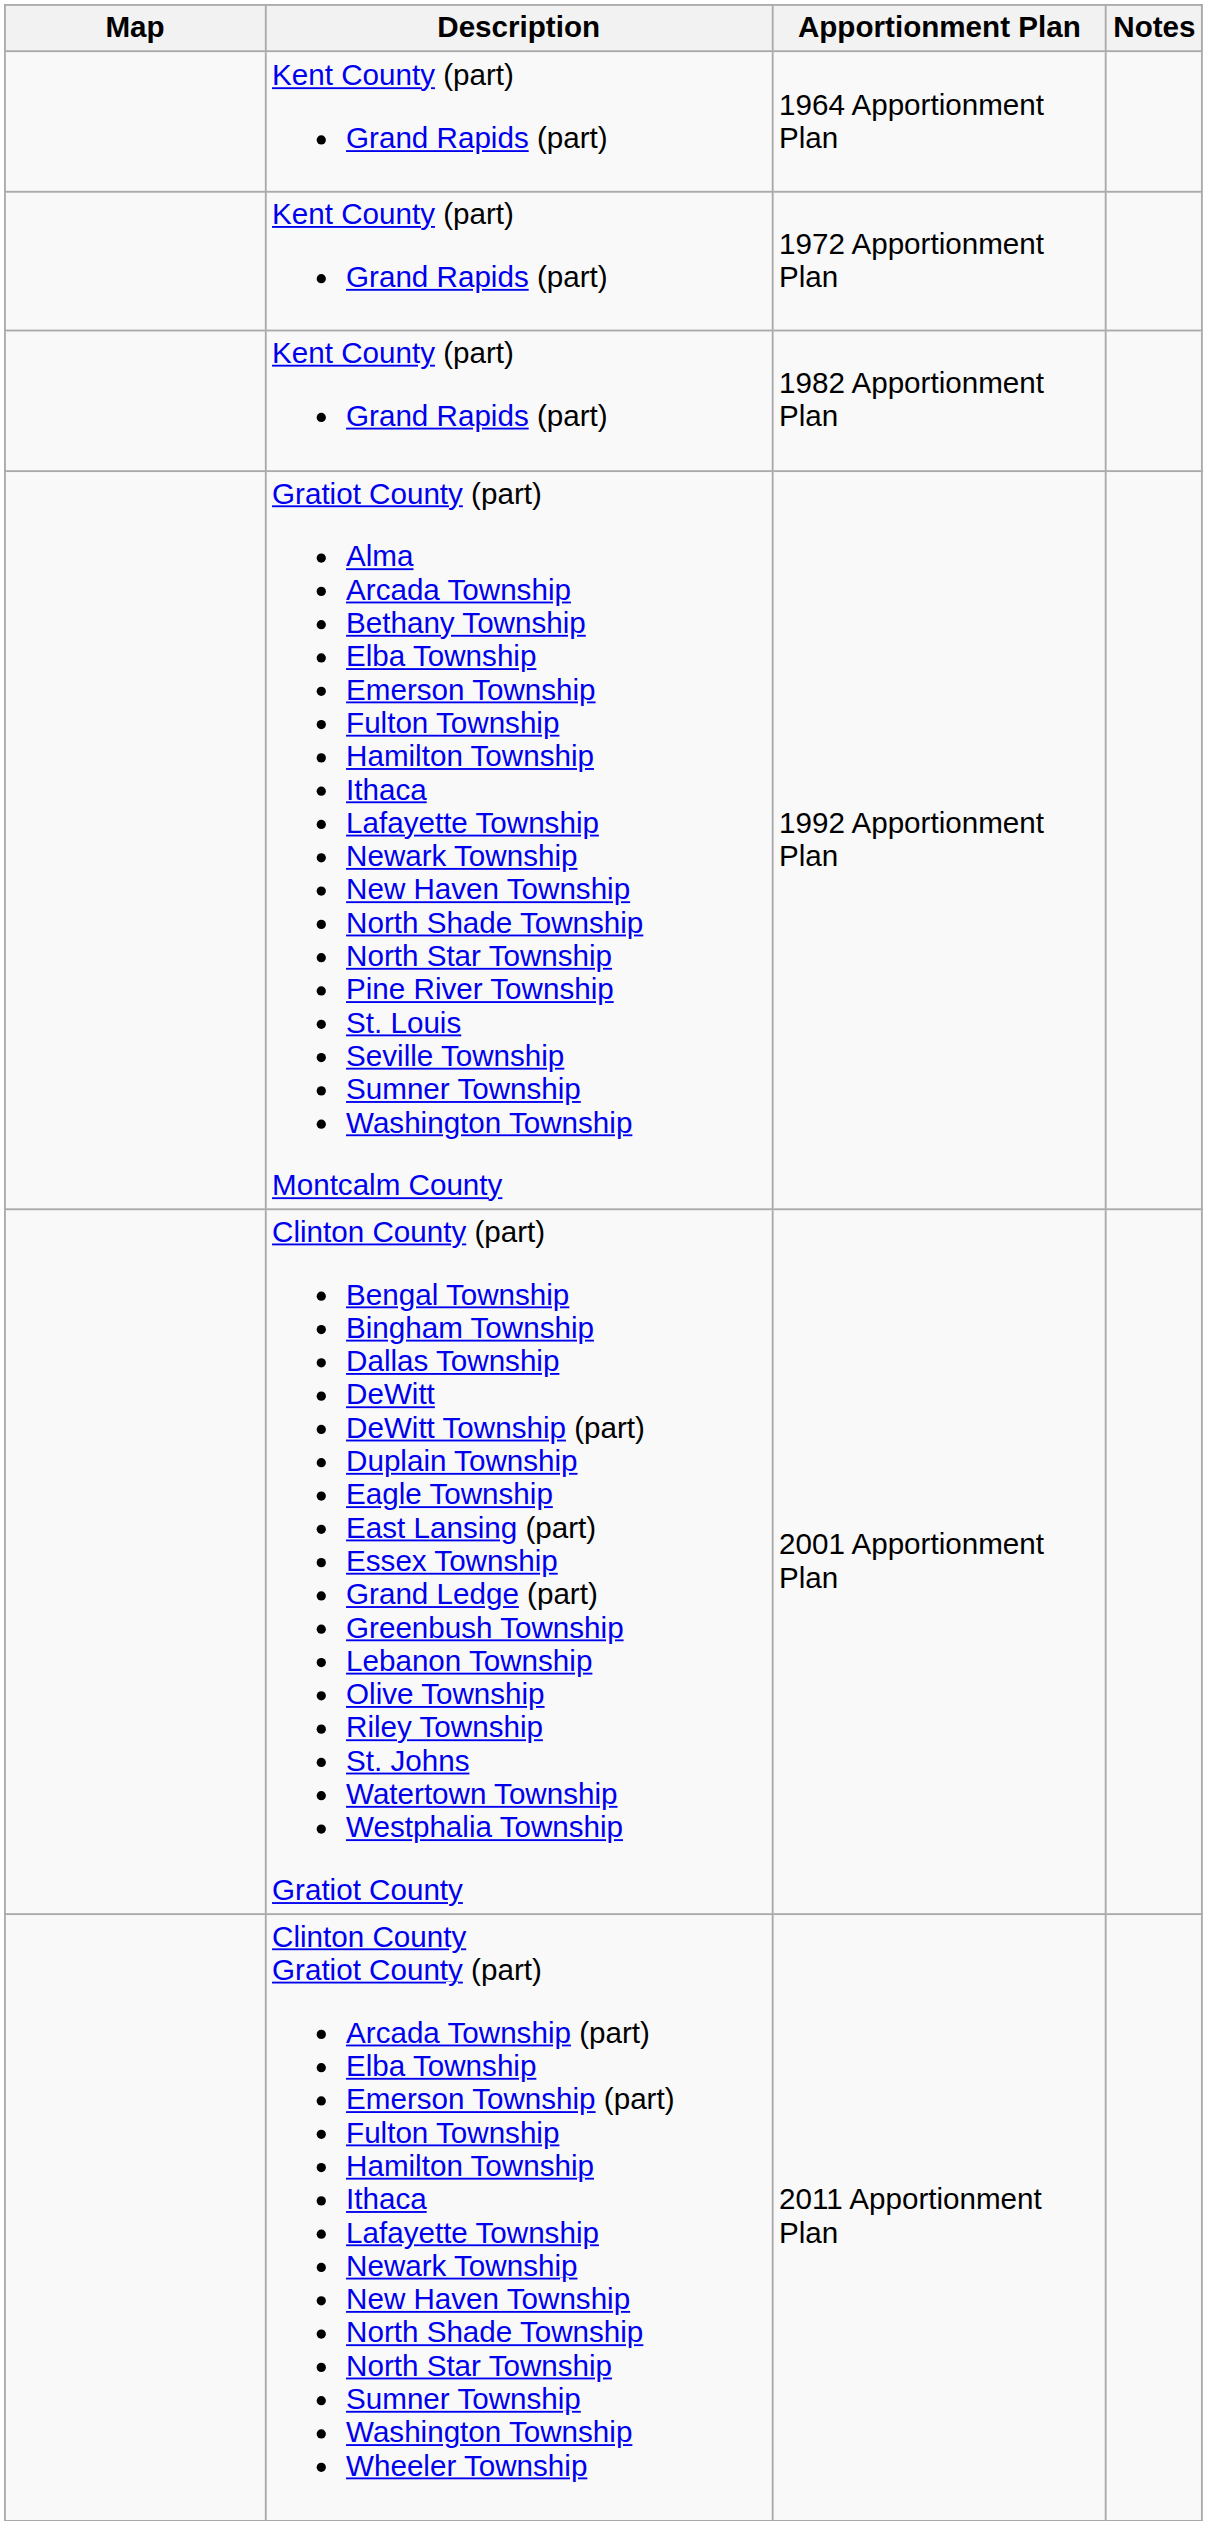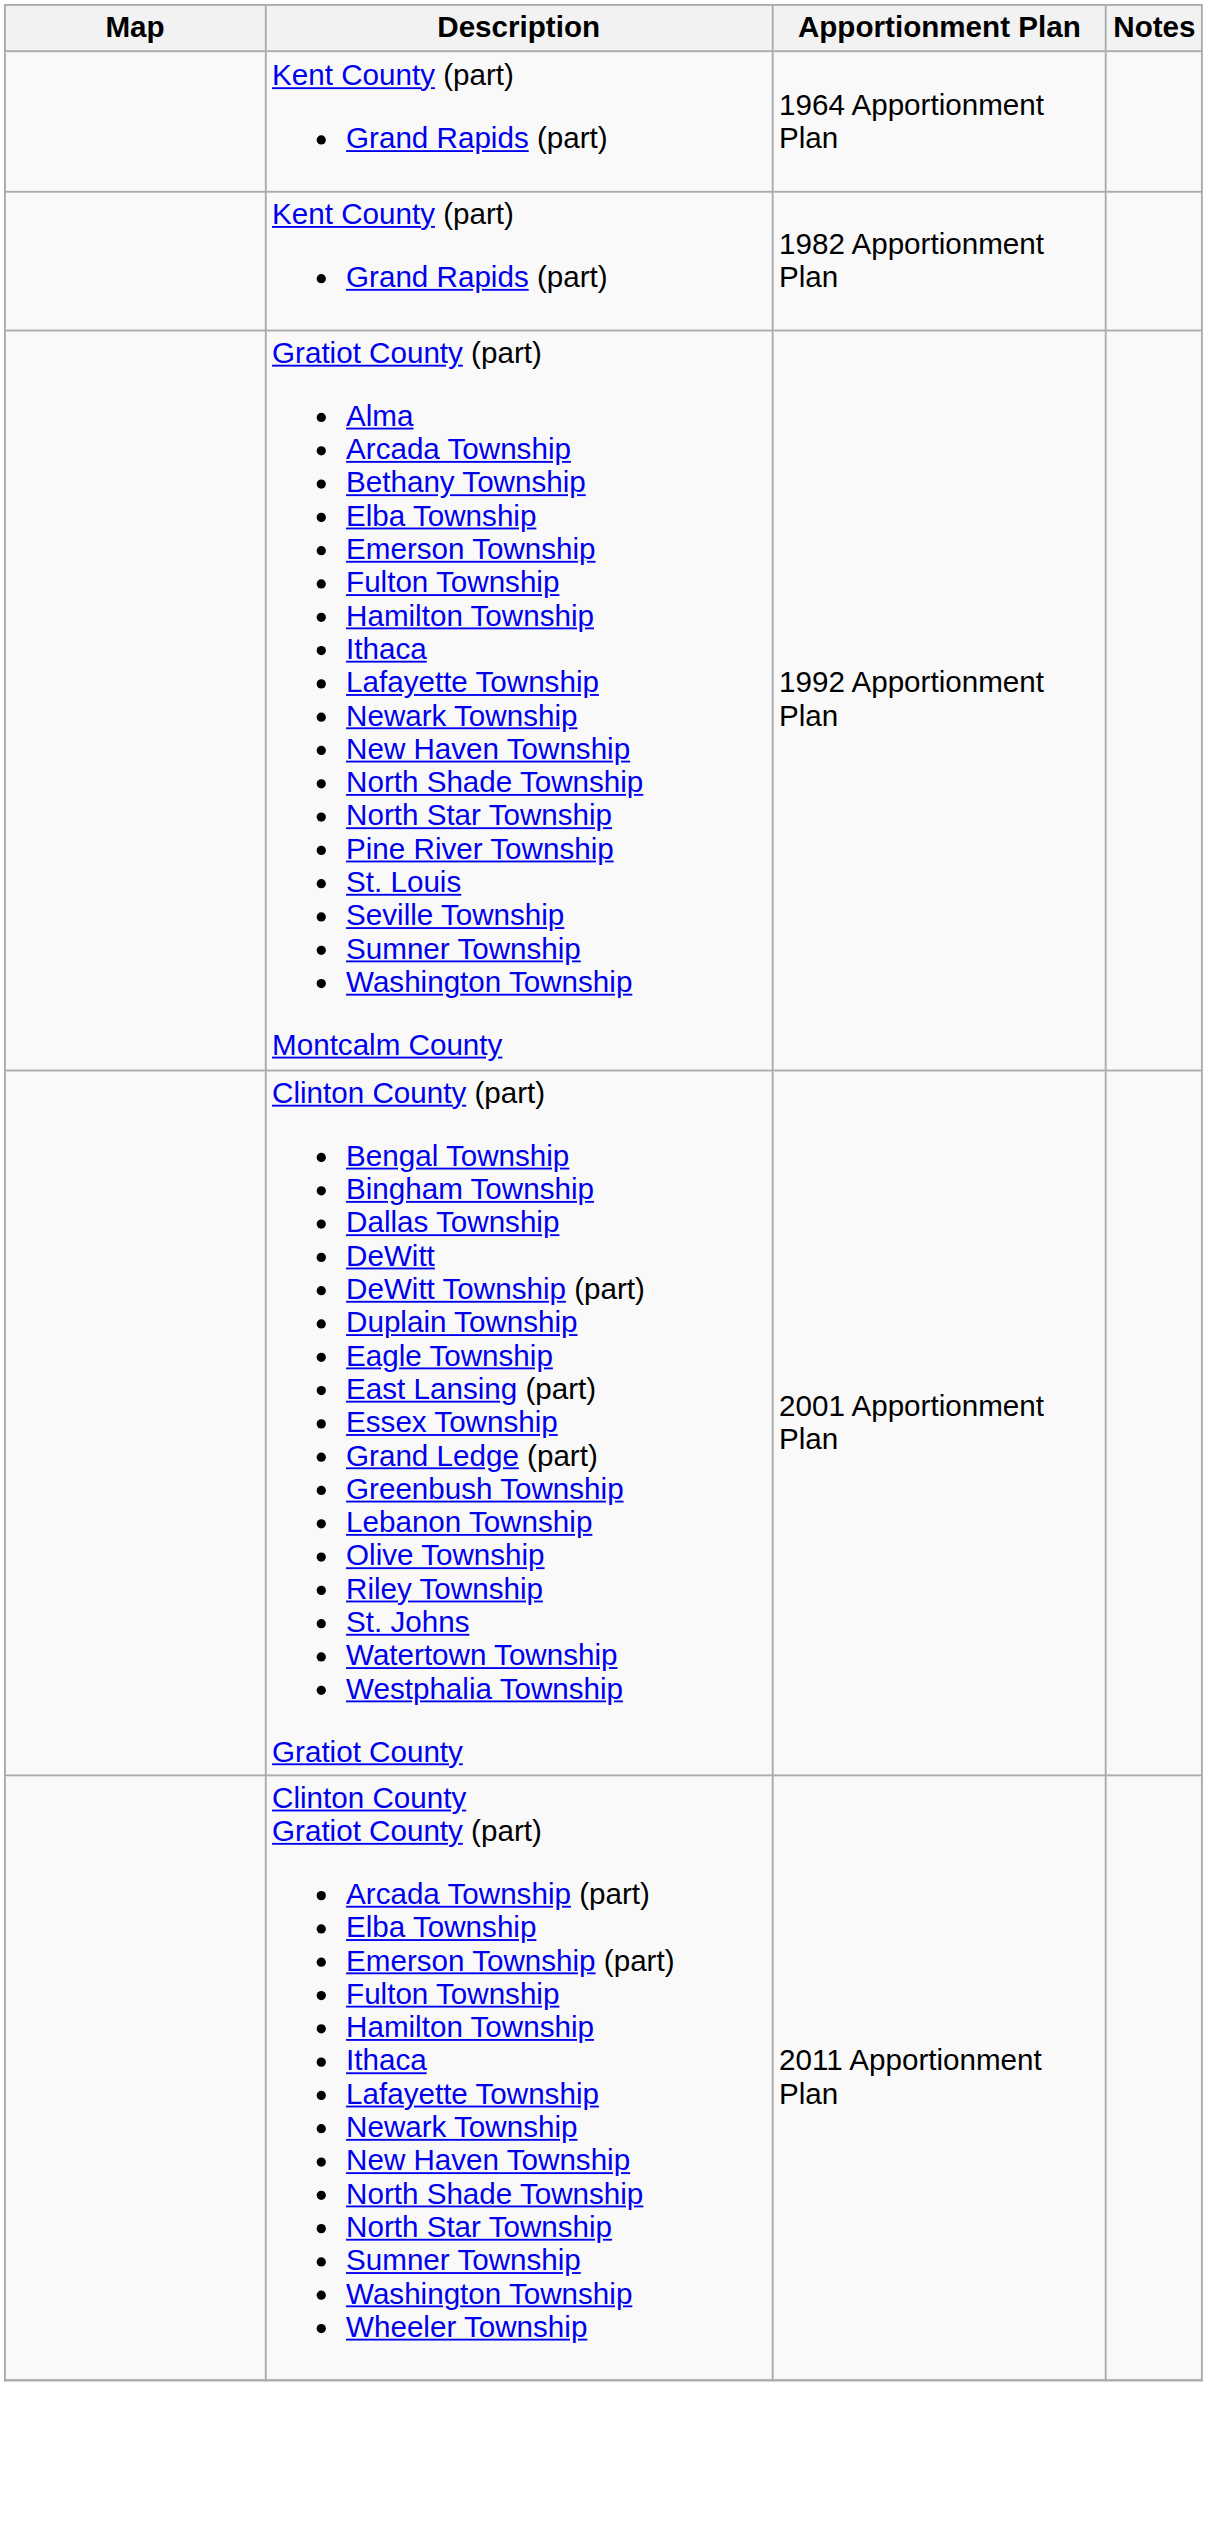- row: Kent County (part) Grand Rapids (part) | 1972 Apportionment Plan
